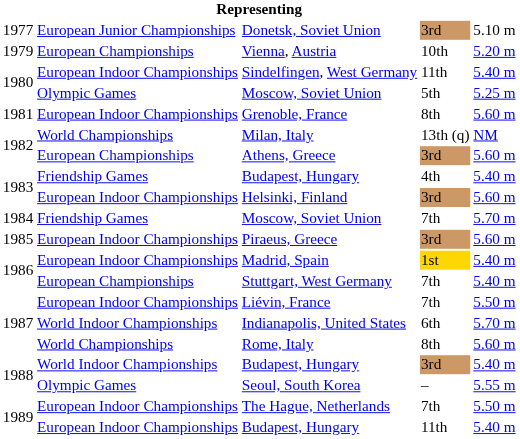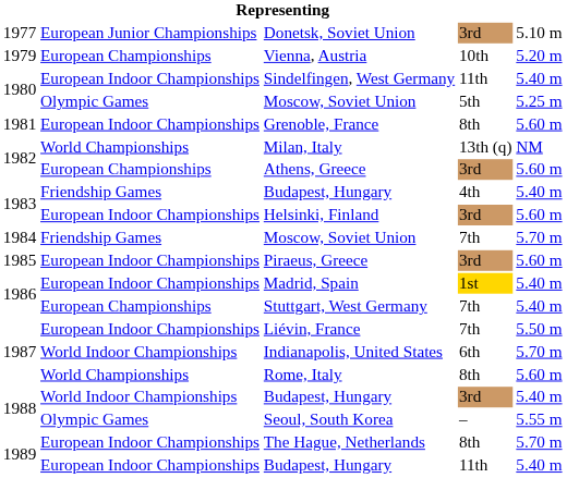The Hague, Netherlands | column 4: 7th -> 8th
The Hague, Netherlands | column 5: 5.50 m -> 5.70 m
